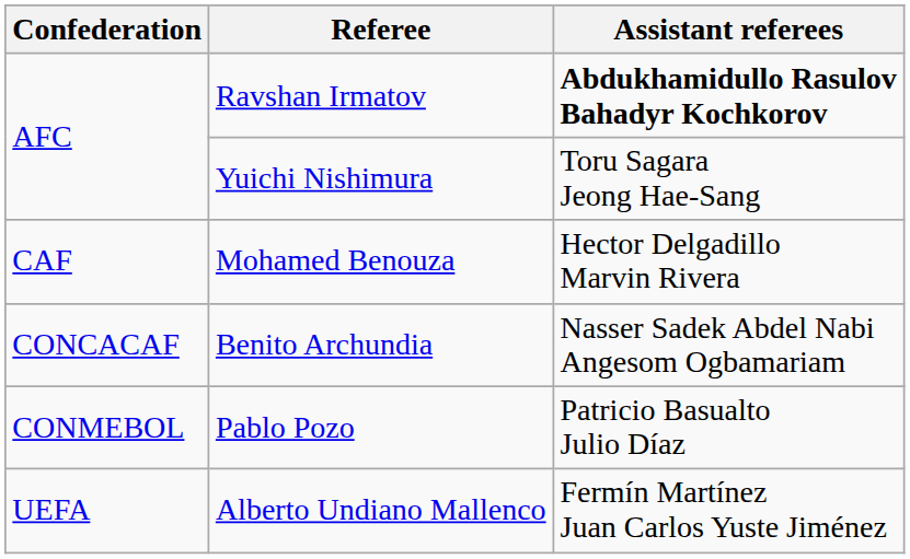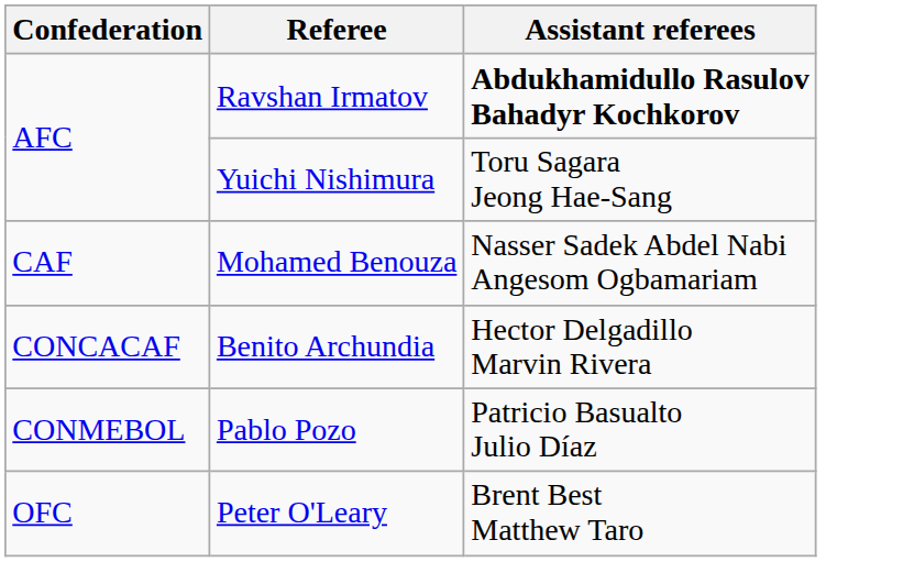Mohamed Benouza | Assistant referees: Hector Delgadillo Marvin Rivera -> Nasser Sadek Abdel Nabi Angesom Ogbamariam
Benito Archundia | Assistant referees: Nasser Sadek Abdel Nabi Angesom Ogbamariam -> Hector Delgadillo Marvin Rivera
+ row: OFC | Peter O'Leary | Brent Best Matthew Taro
- row: UEFA | Alberto Undiano Mallenco | Fermín Martínez Juan Carlos Yuste Jiménez
